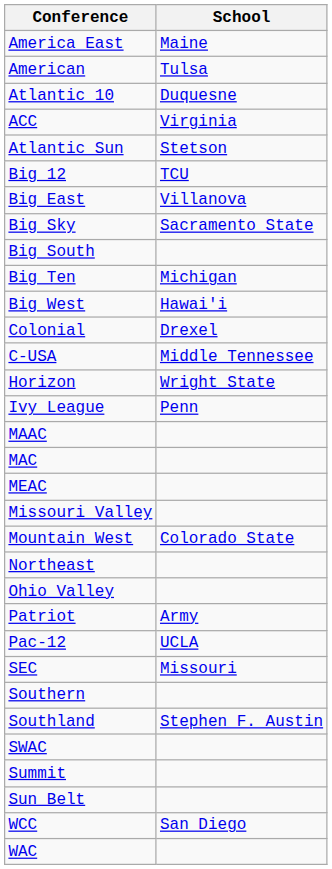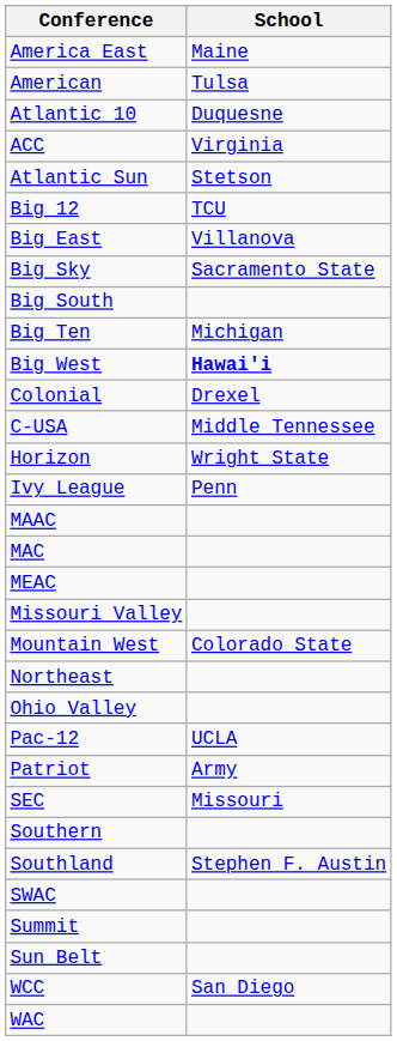Big West | School: normal -> bold
rows swapped: Pac-12 <-> Patriot
